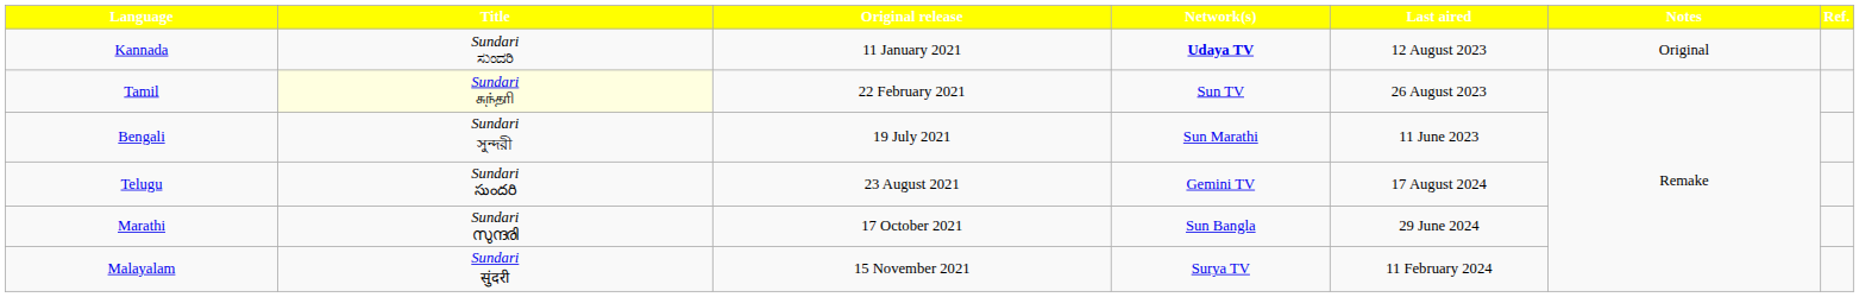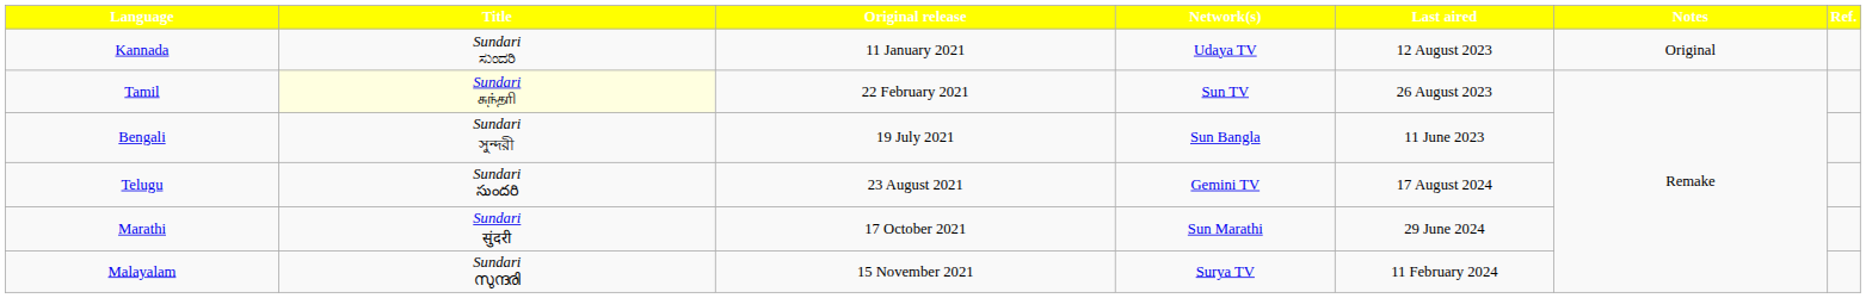Kannada | Network(s): bold -> normal
Bengali | Network(s): Sun Marathi -> Sun Bangla
Marathi | Title: Sundari സുന്ദരി -> Sundari सुंदरी
Marathi | Network(s): Sun Bangla -> Sun Marathi
Malayalam | Title: Sundari सुंदरी -> Sundari സുന്ദരി
